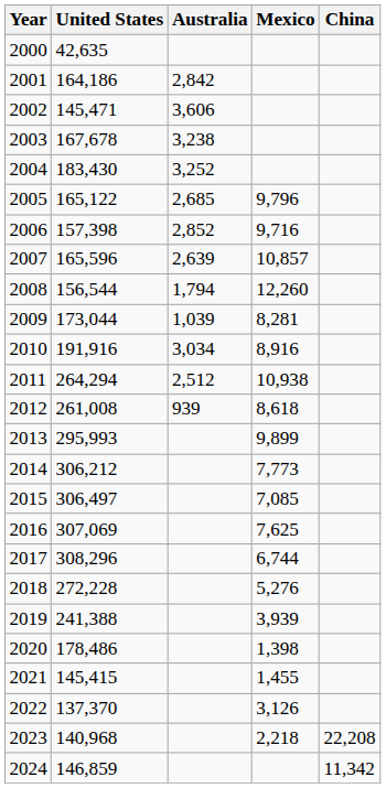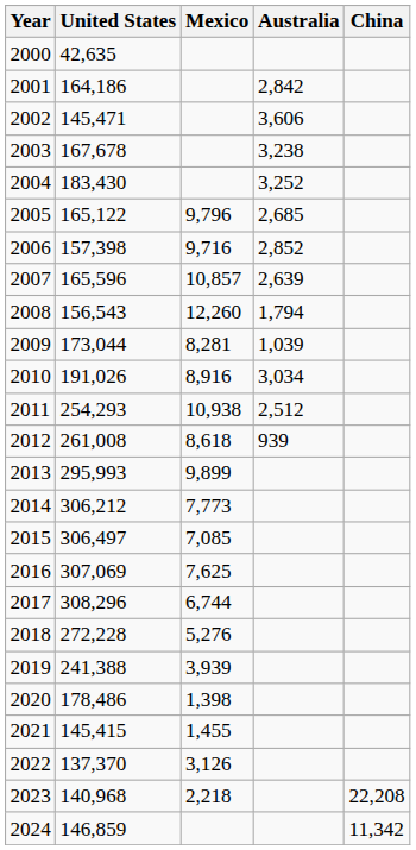columns swapped: Australia <-> Mexico
2008 | United States: 156,544 -> 156,543
2010 | United States: 191,916 -> 191,026
2011 | United States: 264,294 -> 254,293
